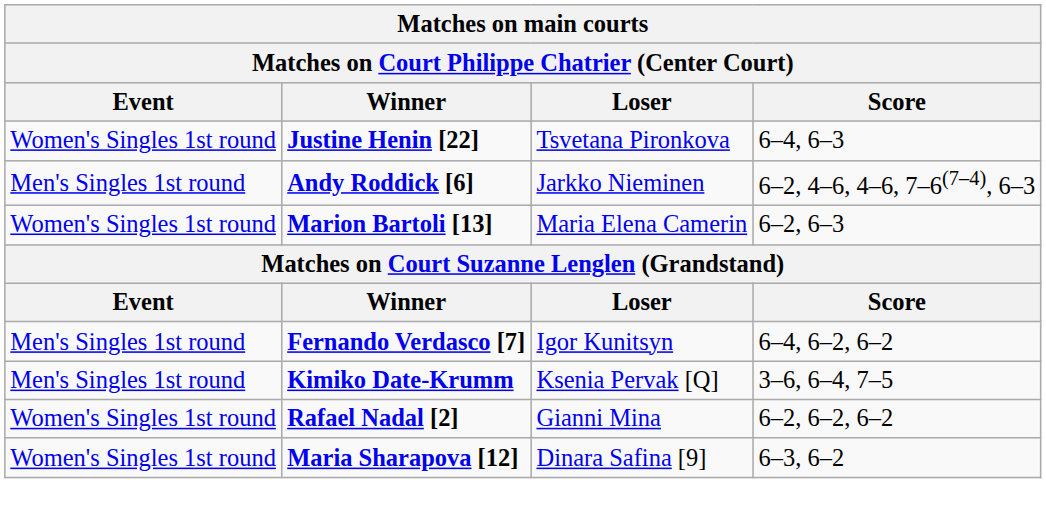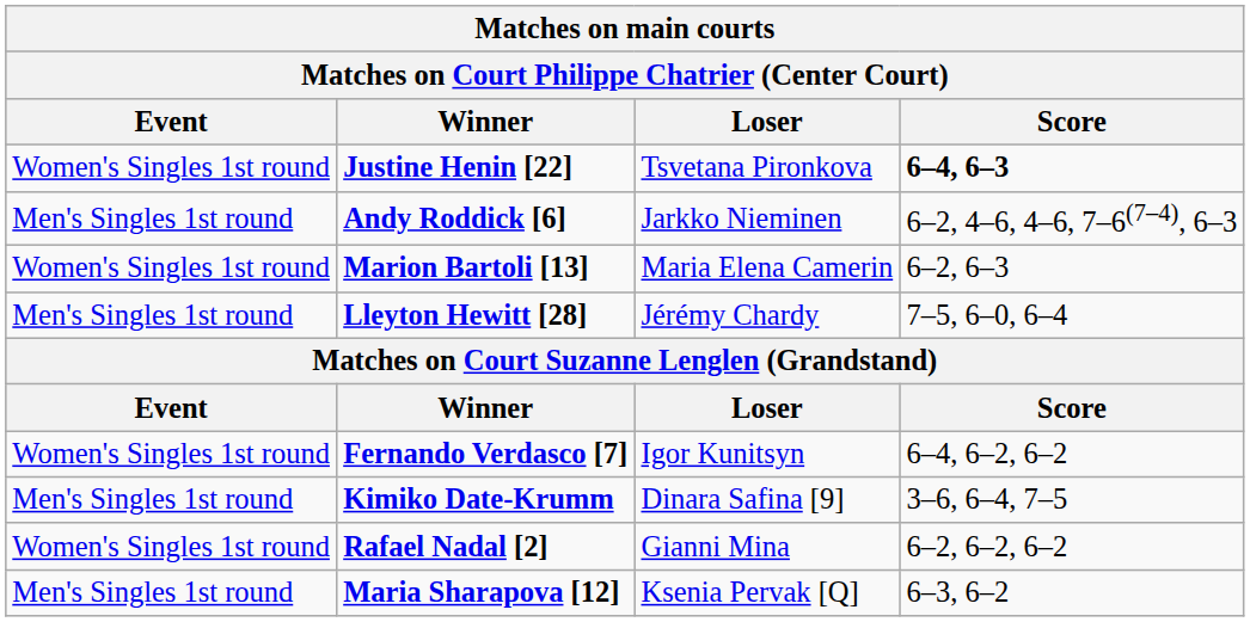Justine Henin [22] | Score: normal -> bold
+ row: Men's Singles 1st round | Lleyton Hewitt [28] | Jérémy Chardy | 7–5, 6–0, 6–4
Fernando Verdasco [7] | Event: Men's Singles 1st round -> Women's Singles 1st round
Kimiko Date-Krumm | Loser: Ksenia Pervak [Q] -> Dinara Safina [9]
Maria Sharapova [12] | Event: Women's Singles 1st round -> Men's Singles 1st round
Maria Sharapova [12] | Loser: Dinara Safina [9] -> Ksenia Pervak [Q]
